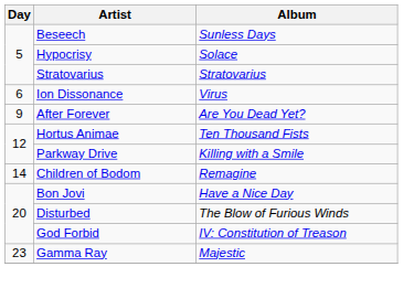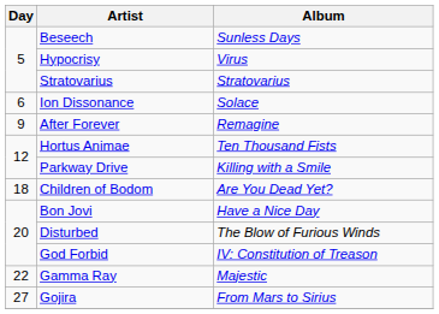Hypocrisy | Album: Solace -> Virus
Ion Dissonance | Album: Virus -> Solace
After Forever | Album: Are You Dead Yet? -> Remagine
Children of Bodom | Day: 14 -> 18
Children of Bodom | Album: Remagine -> Are You Dead Yet?
Gamma Ray | Day: 23 -> 22
+ row: 27 | Gojira | From Mars to Sirius
